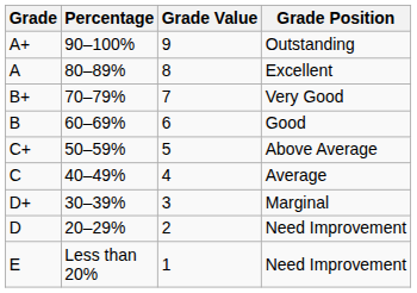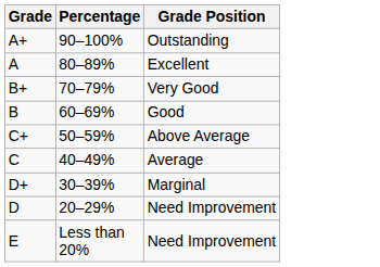- column: Grade Value | 9 | 8 | 7 | 6 | 5 | 4 | 3 | 2 | 1
